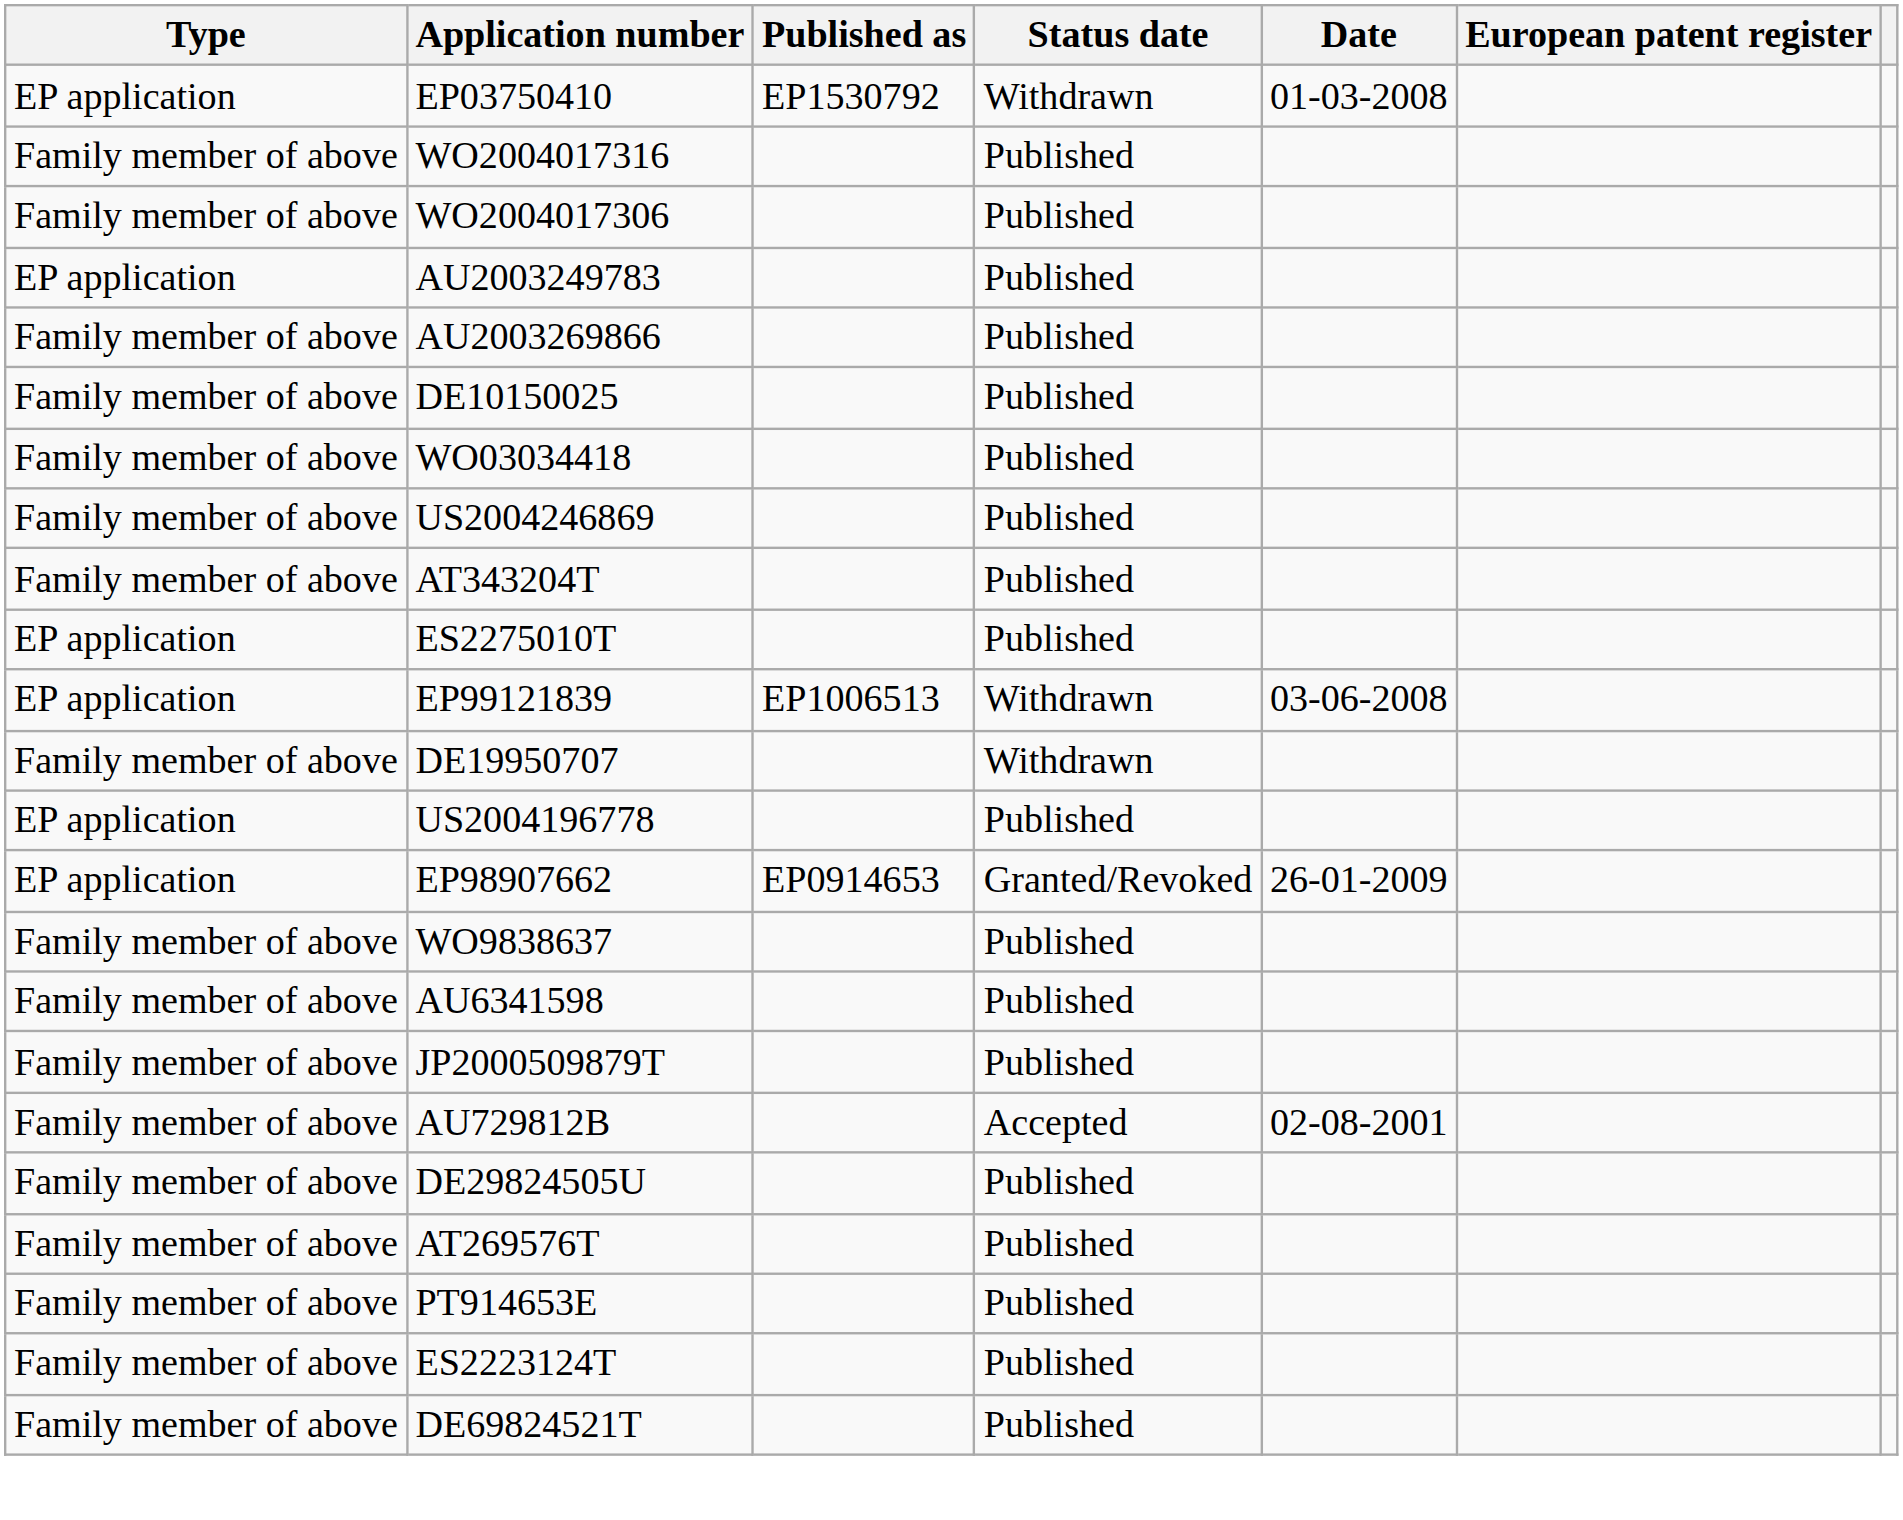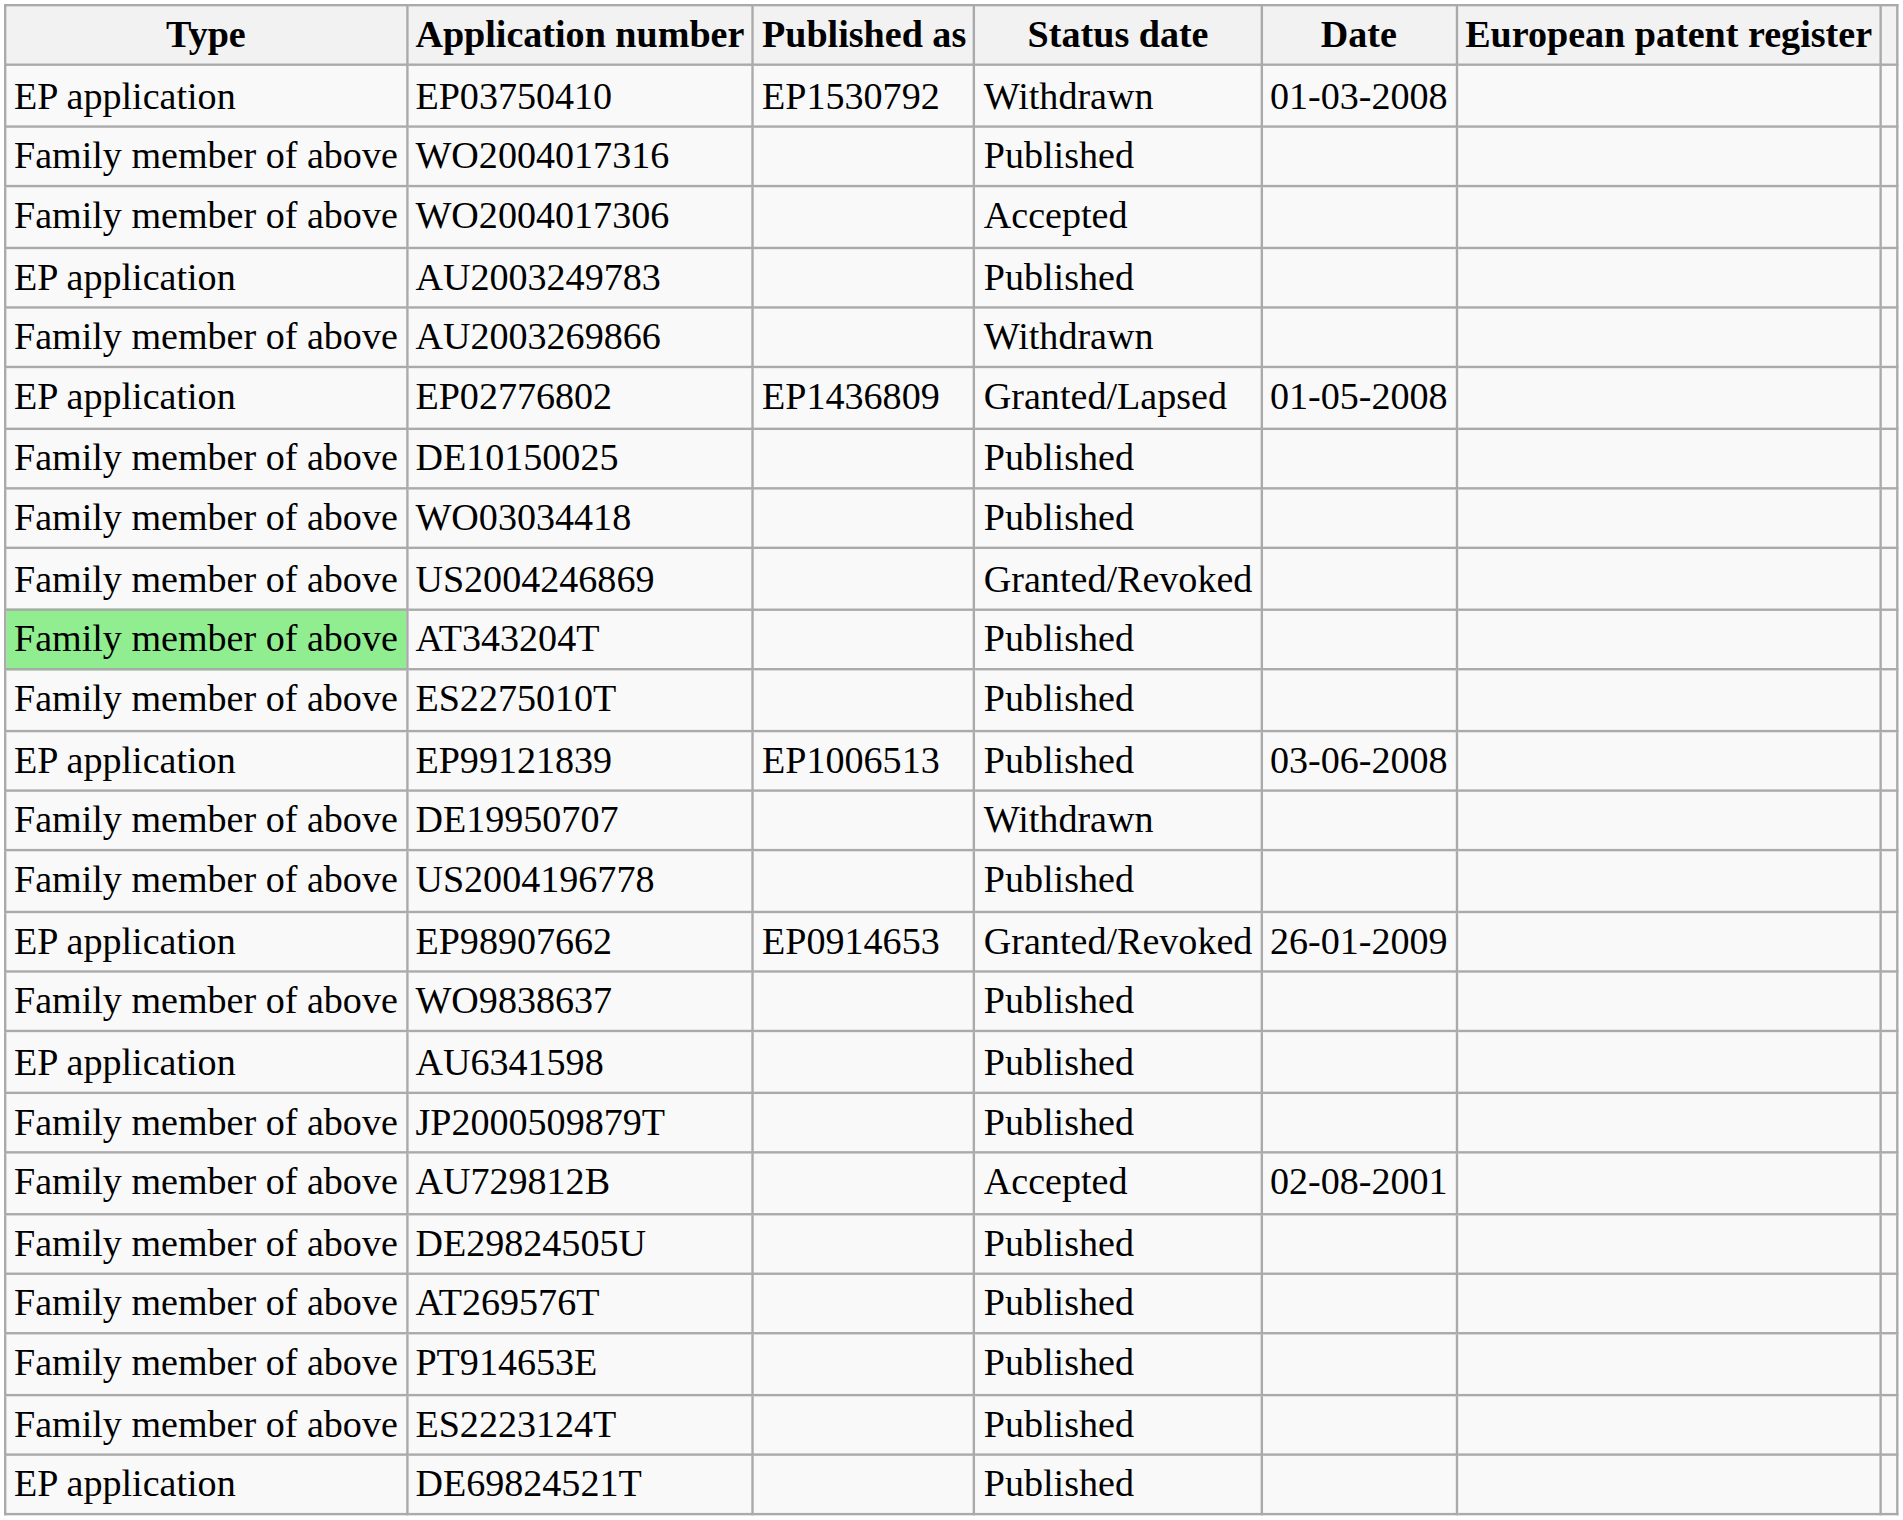WO2004017306 | Status date: Published -> Accepted
AU2003269866 | Status date: Published -> Withdrawn
+ row: EP application | EP02776802 | EP1436809 | Granted/Lapsed | 01-05-2008
US2004246869 | Status date: Published -> Granted/Revoked
AT343204T | Type: no background -> lightgreen background
ES2275010T | Type: EP application -> Family member of above
EP99121839 | Status date: Withdrawn -> Published
US2004196778 | Type: EP application -> Family member of above
AU6341598 | Type: Family member of above -> EP application
DE69824521T | Type: Family member of above -> EP application
